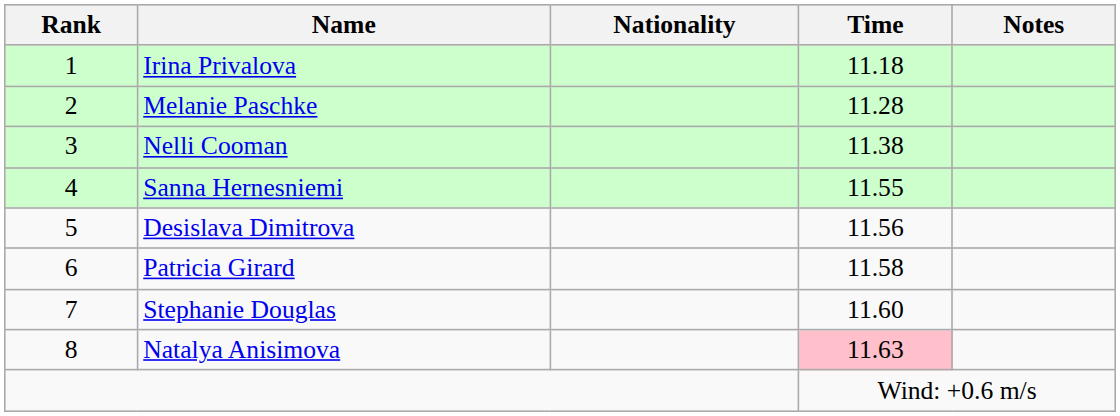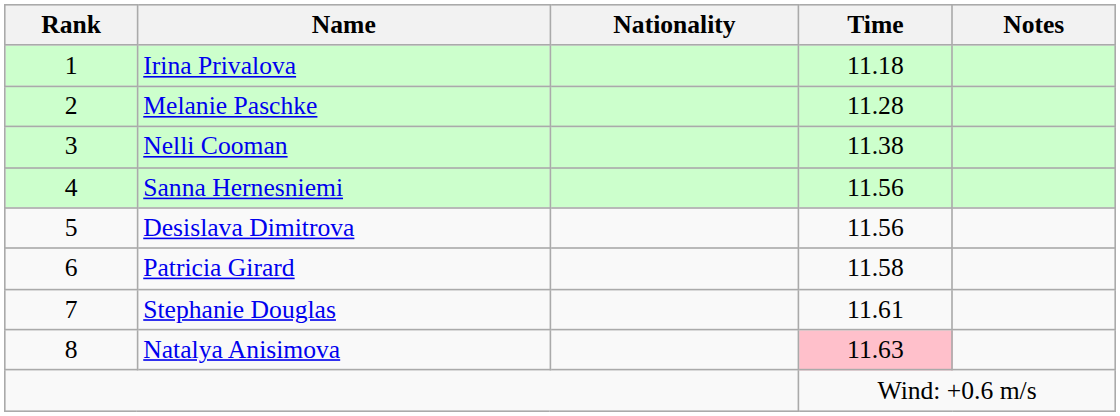Sanna Hernesniemi | Time: 11.55 -> 11.56
Stephanie Douglas | Time: 11.60 -> 11.61
